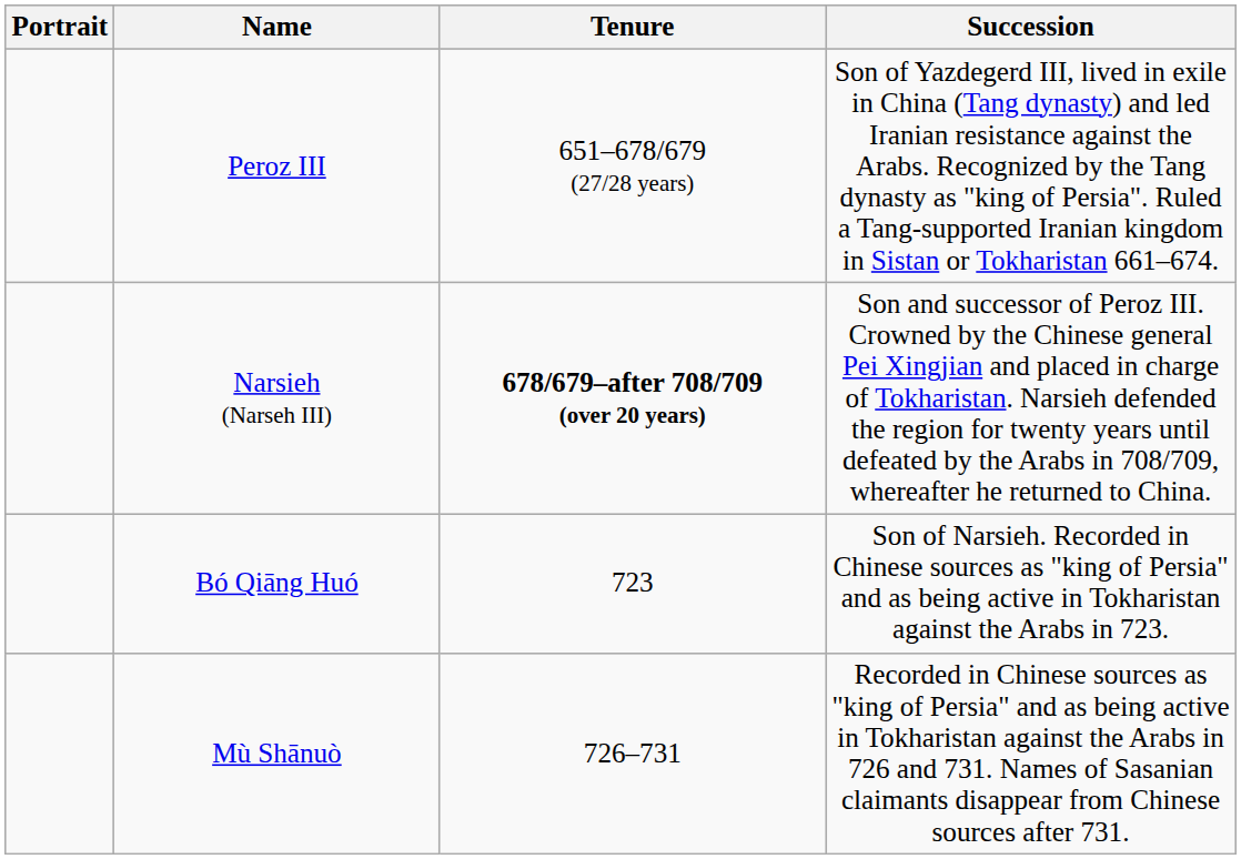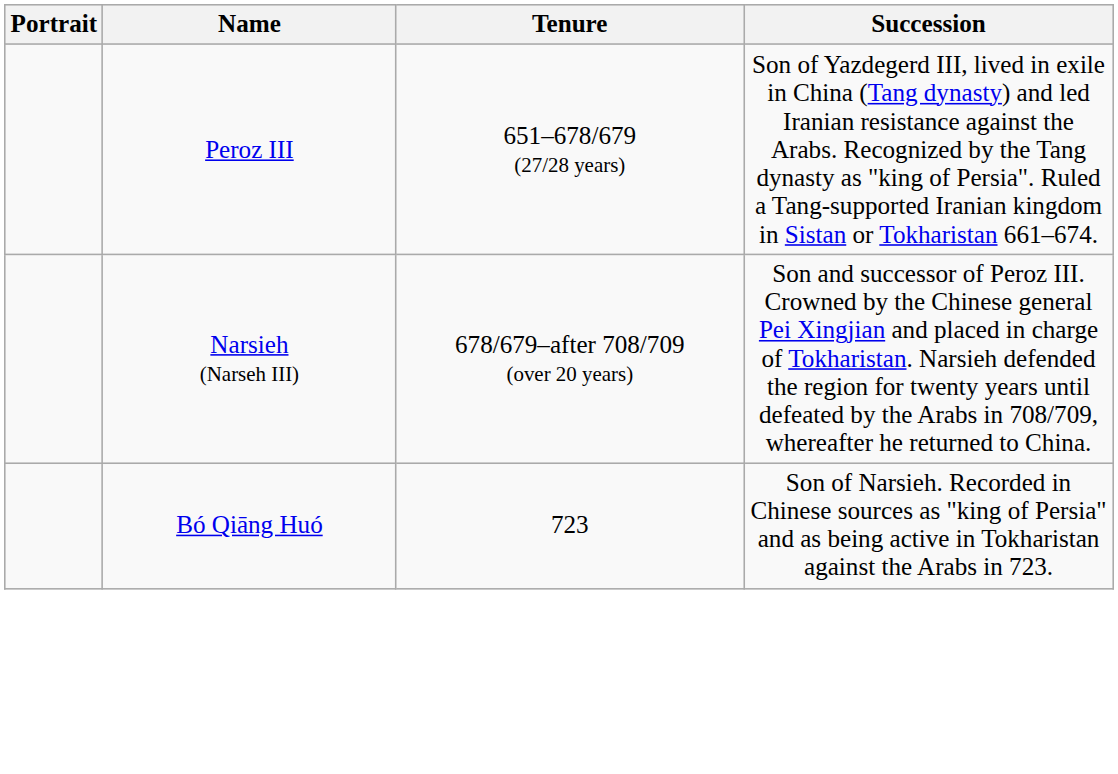Narsieh (Narseh III) | Tenure: bold -> normal
- row: Mù Shānuò | 726–731 | Recorded in Chinese sources as "king of Persia" and as being active in Tokharistan against the Arabs in 726 and 731. Names of Sasanian claimants disappear from Chinese sources after 731.
